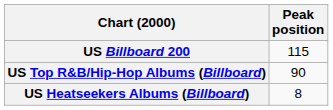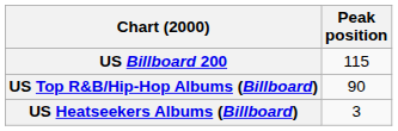US Heatseekers Albums (Billboard) | Peak position: 8 -> 3
